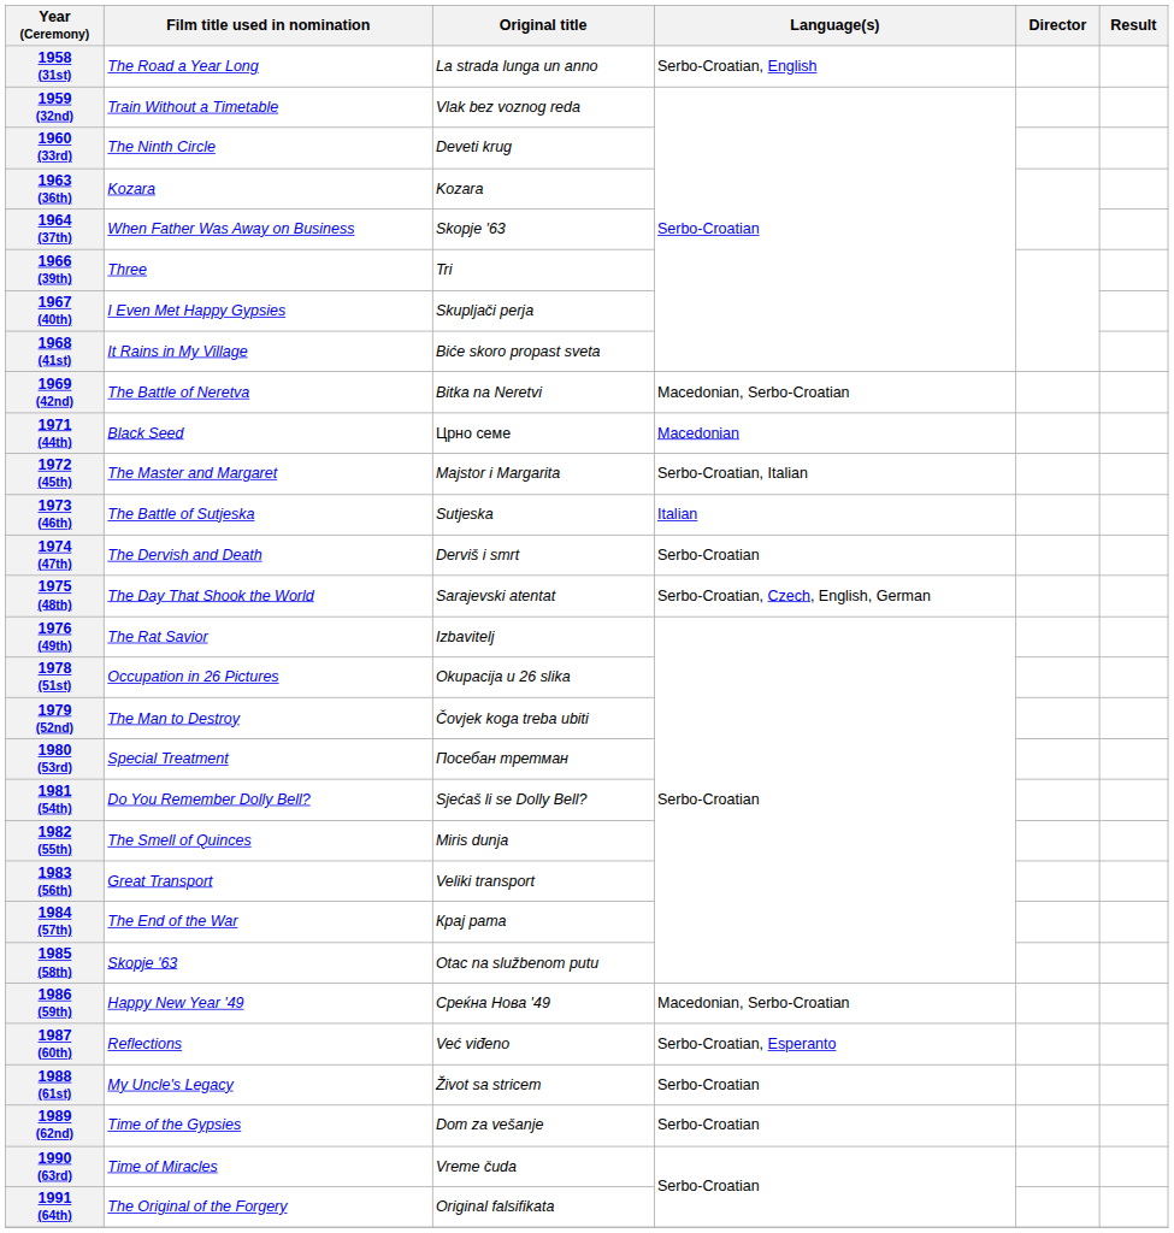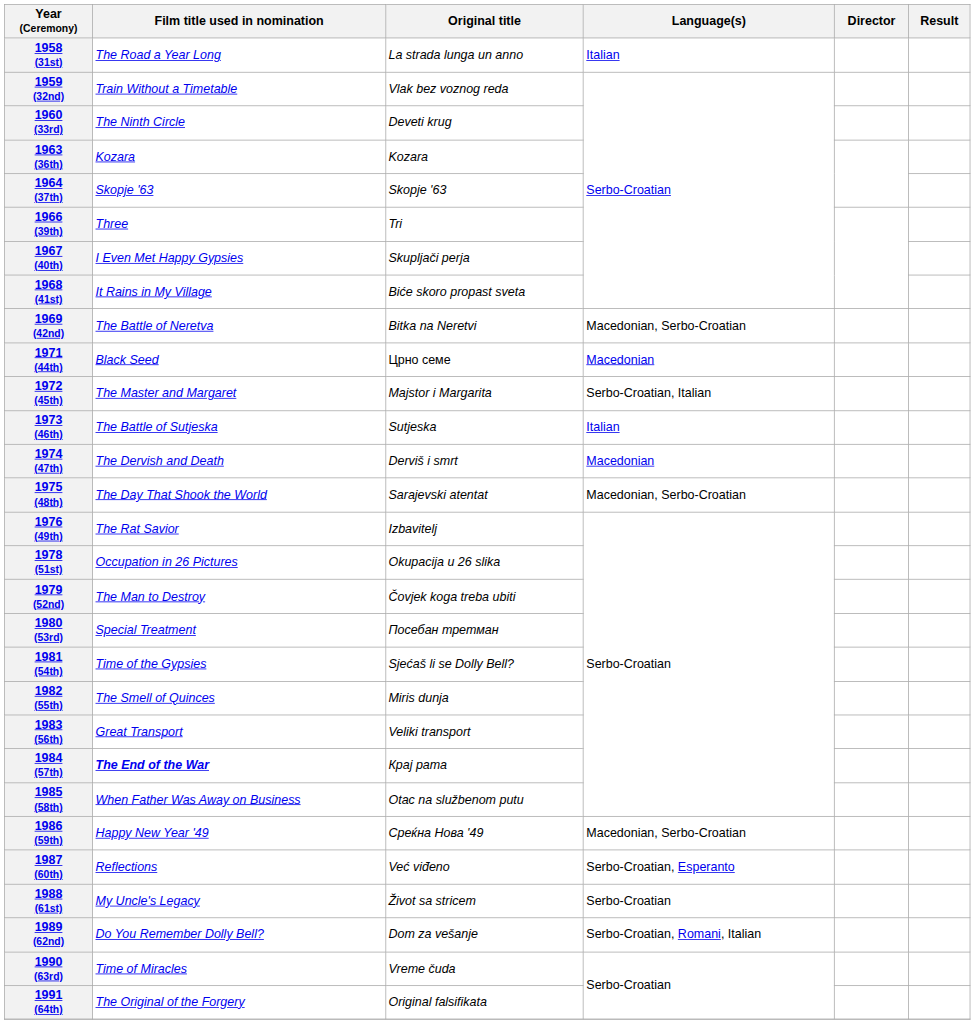1958 (31st) | Language(s): Serbo-Croatian, English -> Italian
1964 (37th) | Film title used in nomination: When Father Was Away on Business -> Skopje '63
1974 (47th) | Language(s): Serbo-Croatian -> Macedonian
1975 (48th) | Language(s): Serbo-Croatian, Czech, English, German -> Macedonian, Serbo-Croatian
1981 (54th) | Film title used in nomination: Do You Remember Dolly Bell? -> Time of the Gypsies
1984 (57th) | Film title used in nomination: normal -> bold
1985 (58th) | Film title used in nomination: Skopje '63 -> When Father Was Away on Business
1989 (62nd) | Film title used in nomination: Time of the Gypsies -> Do You Remember Dolly Bell?
1989 (62nd) | Language(s): Serbo-Croatian -> Serbo-Croatian, Romani, Italian
